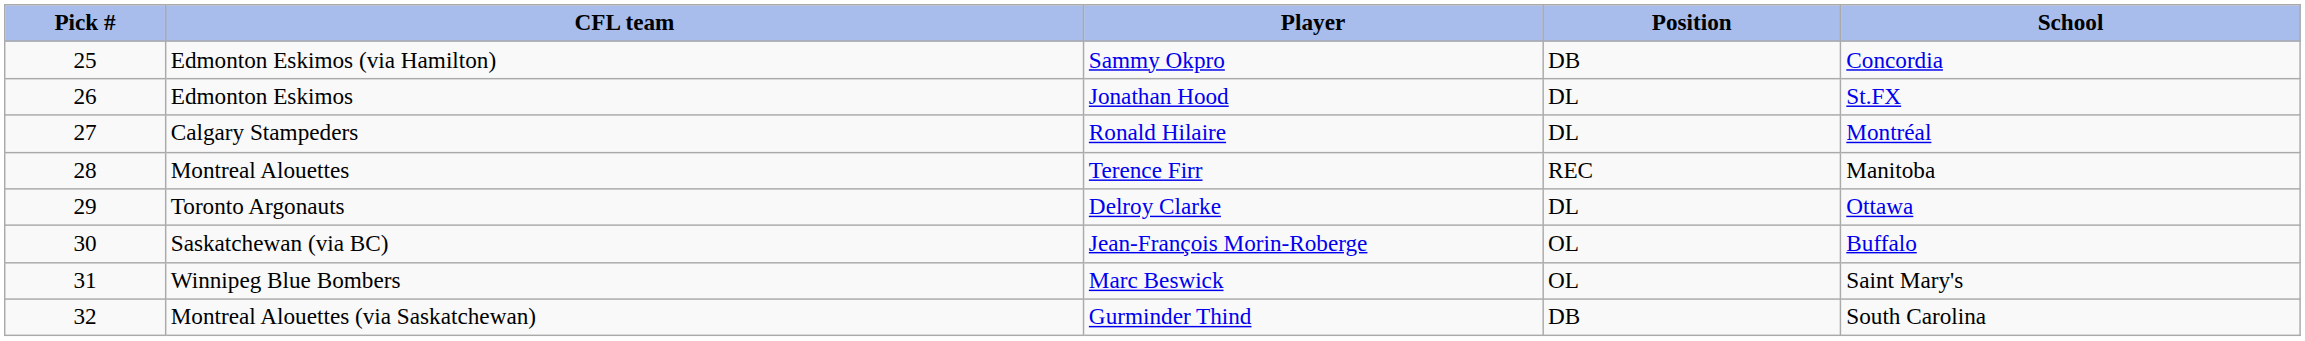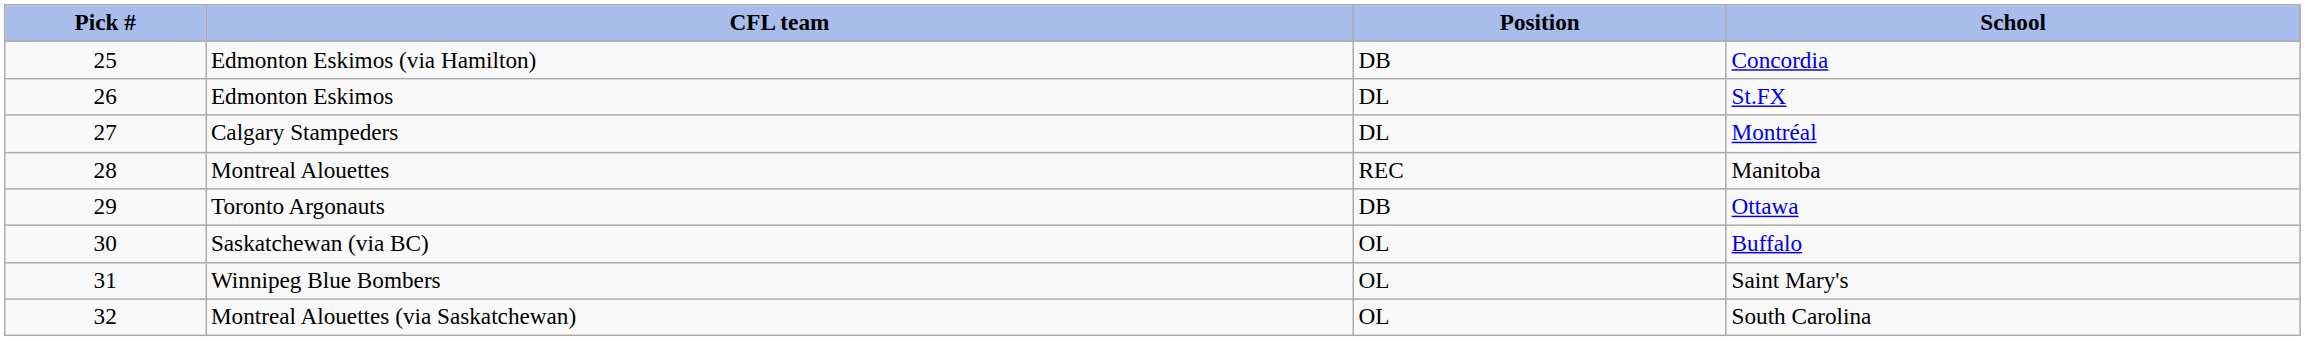- column: Player | Sammy Okpro | Jonathan Hood | Ronald Hilaire | Terence Firr | Delroy Clarke | Jean-François Morin-Roberge | Marc Beswick | Gurminder Thind
Toronto Argonauts | Position: DL -> DB
Montreal Alouettes (via Saskatchewan) | Position: DB -> OL
